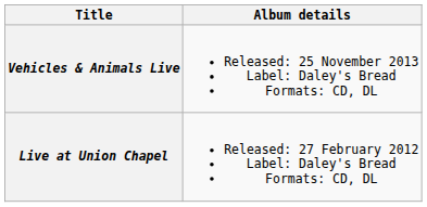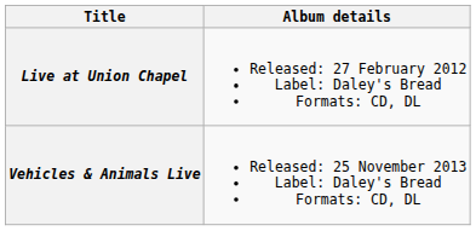rows swapped: Live at Union Chapel <-> Vehicles & Animals Live
